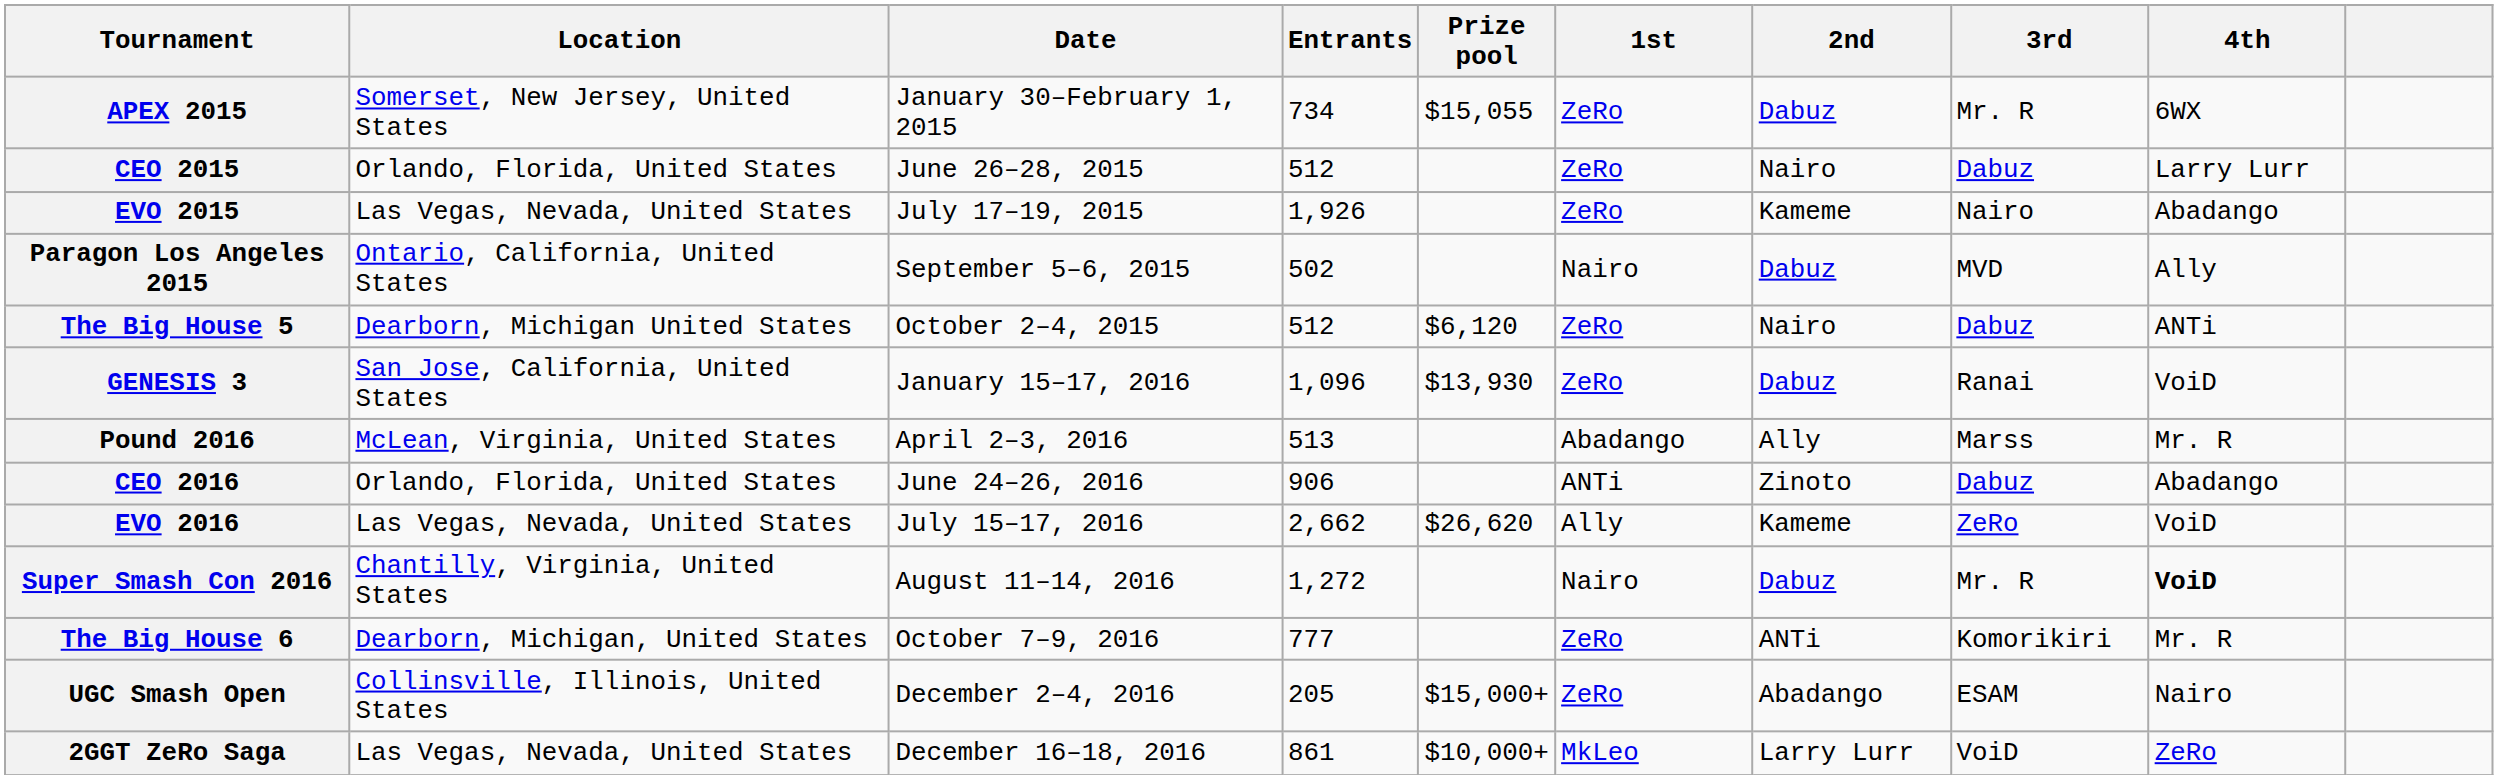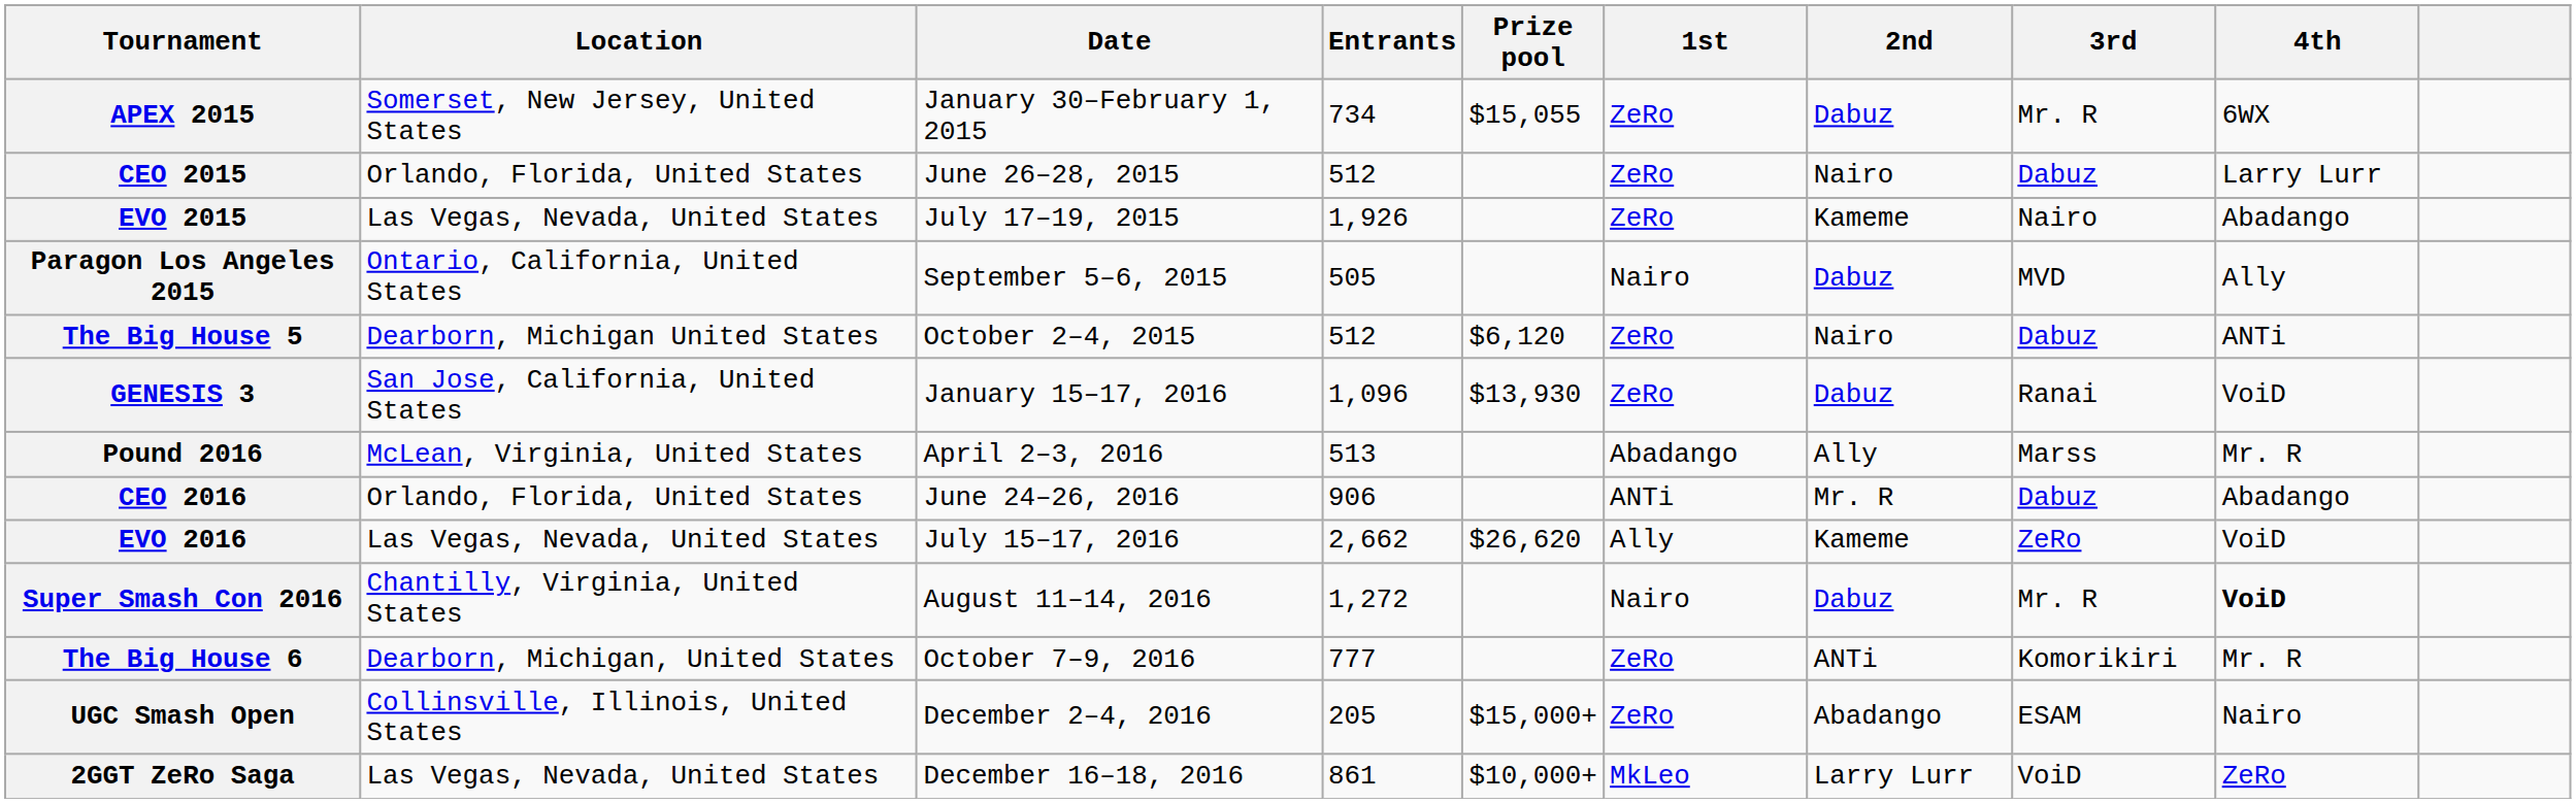Paragon Los Angeles 2015 | Entrants: 502 -> 505
CEO 2016 | 2nd: Zinoto -> Mr. R
